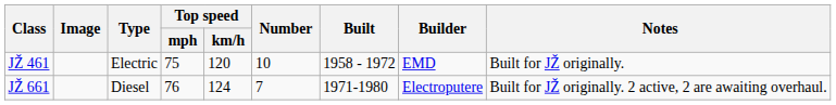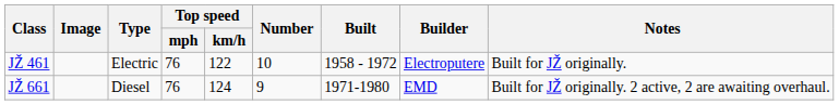JŽ 461 | Top speed / mph: 75 -> 76
JŽ 461 | Top speed / km/h: 120 -> 122
JŽ 461 | Builder: EMD -> Electroputere
JŽ 661 | Number: 7 -> 9
JŽ 661 | Builder: Electroputere -> EMD
